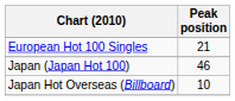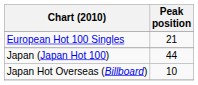Japan (Japan Hot 100) | Peak position: 46 -> 44
